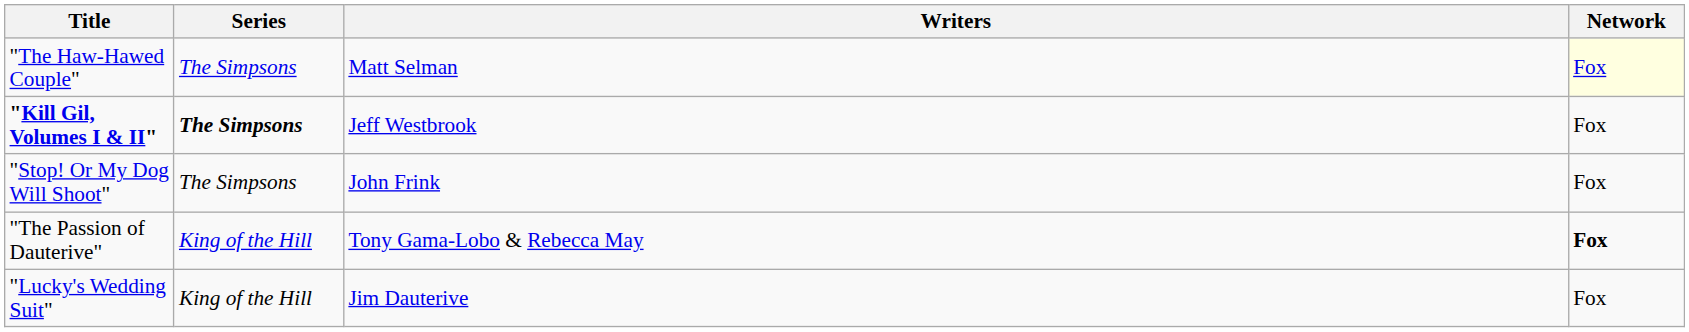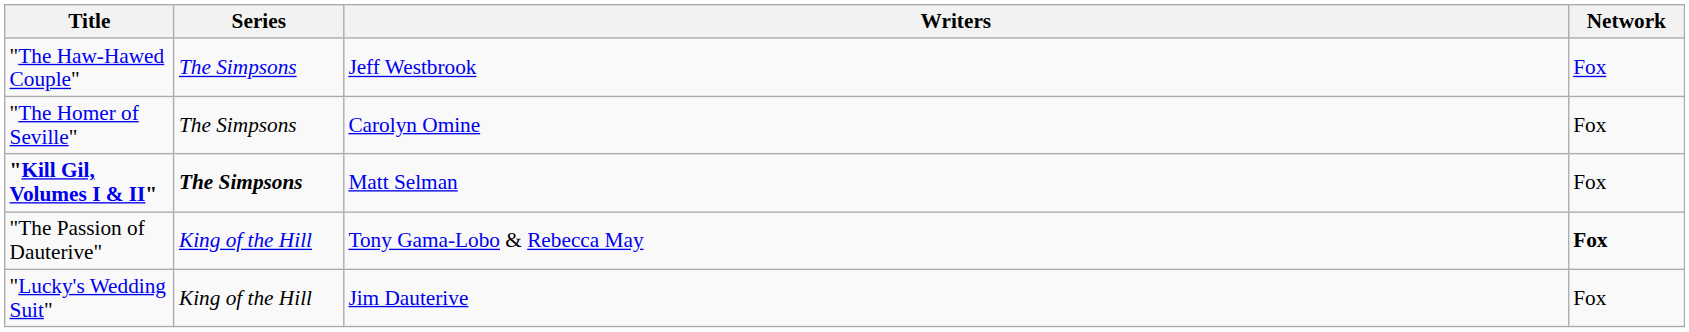"The Haw-Hawed Couple" | Writers: Matt Selman -> Jeff Westbrook
"The Haw-Hawed Couple" | Network: lightyellow background -> no background
+ row: "The Homer of Seville" | The Simpsons | Carolyn Omine | Fox
"Kill Gil, Volumes I & II" | Writers: Jeff Westbrook -> Matt Selman
- row: "Stop! Or My Dog Will Shoot" | The Simpsons | John Frink | Fox
